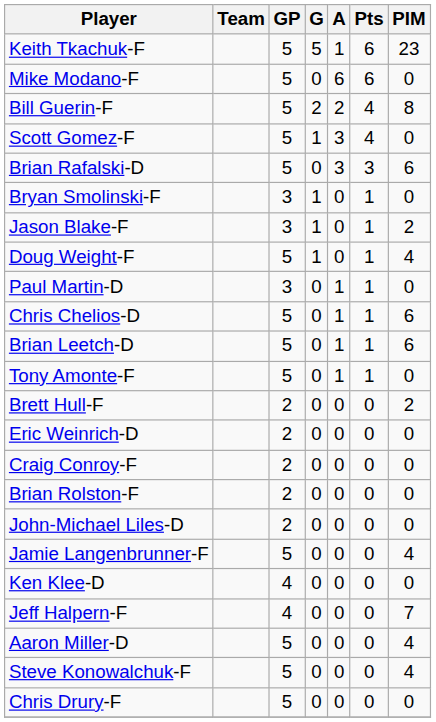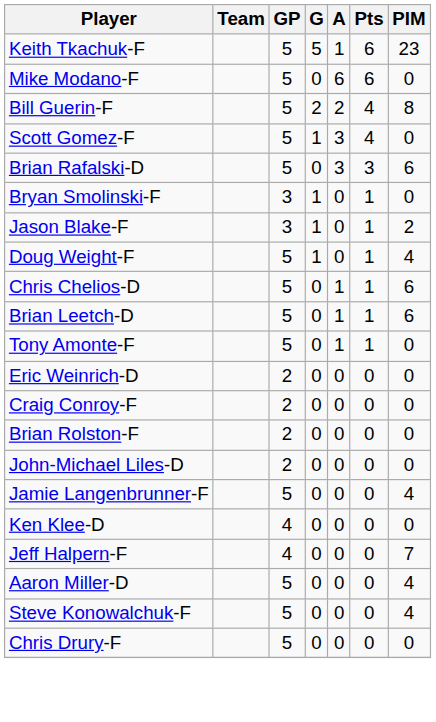- row: Paul Martin-D | 3 | 0 | 1 | 1 | 0
- row: Brett Hull-F | 2 | 0 | 0 | 0 | 2
